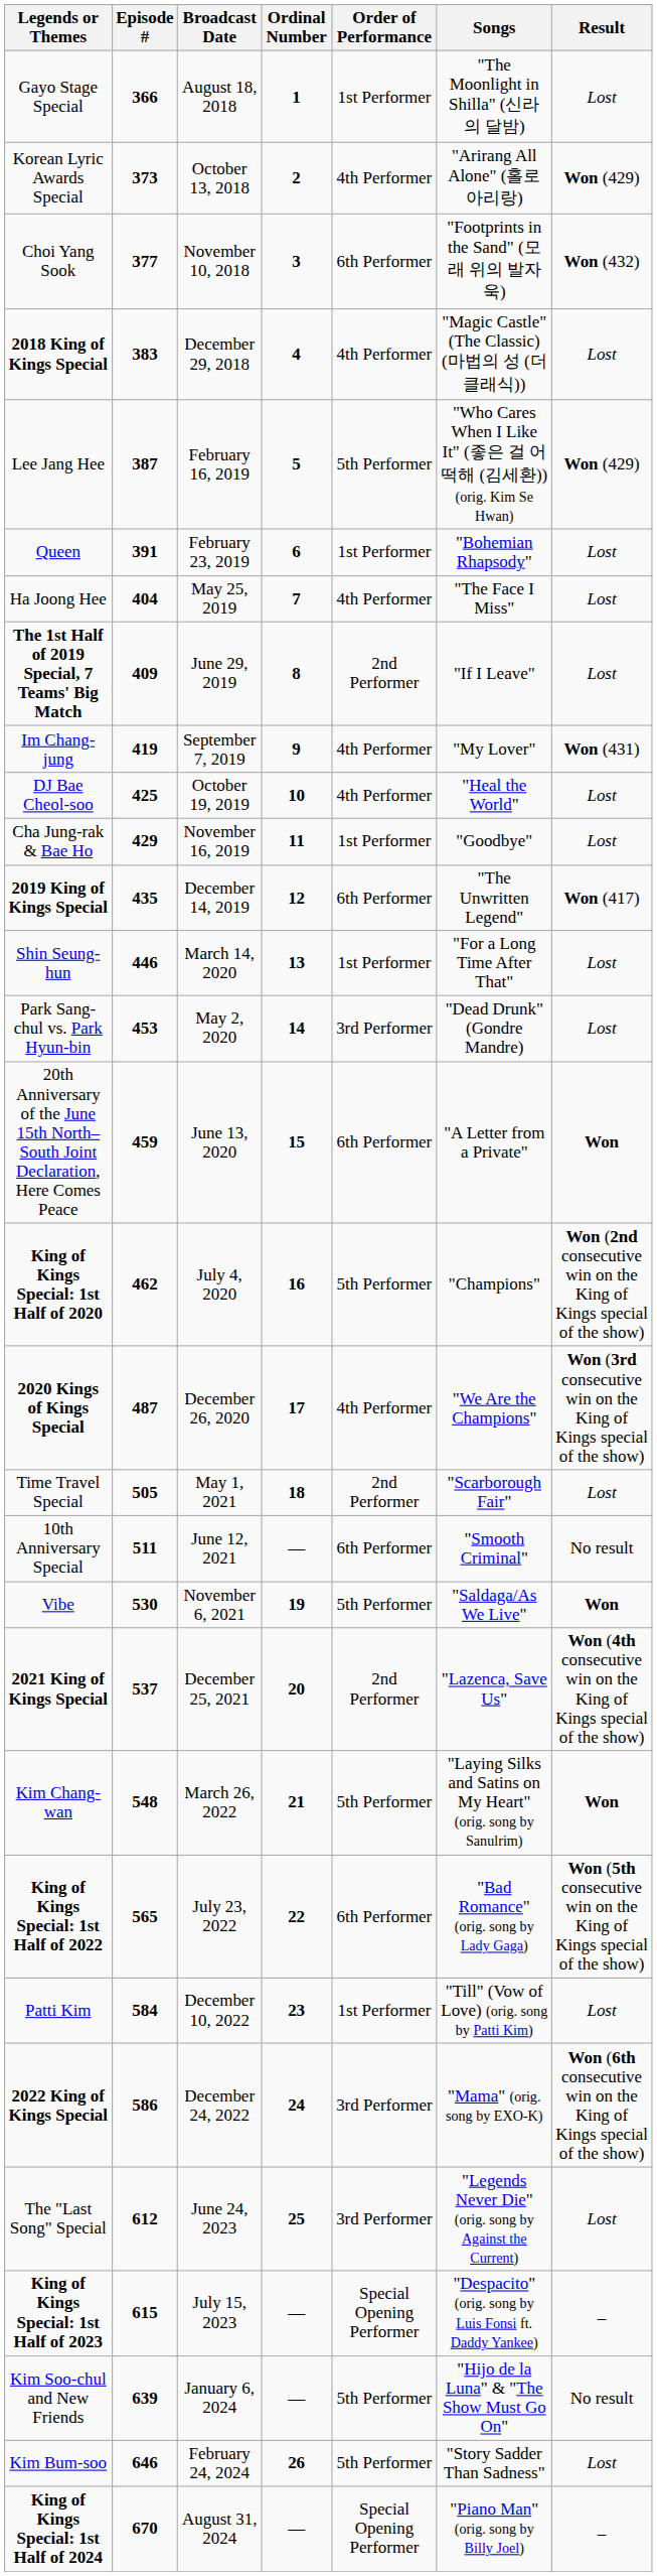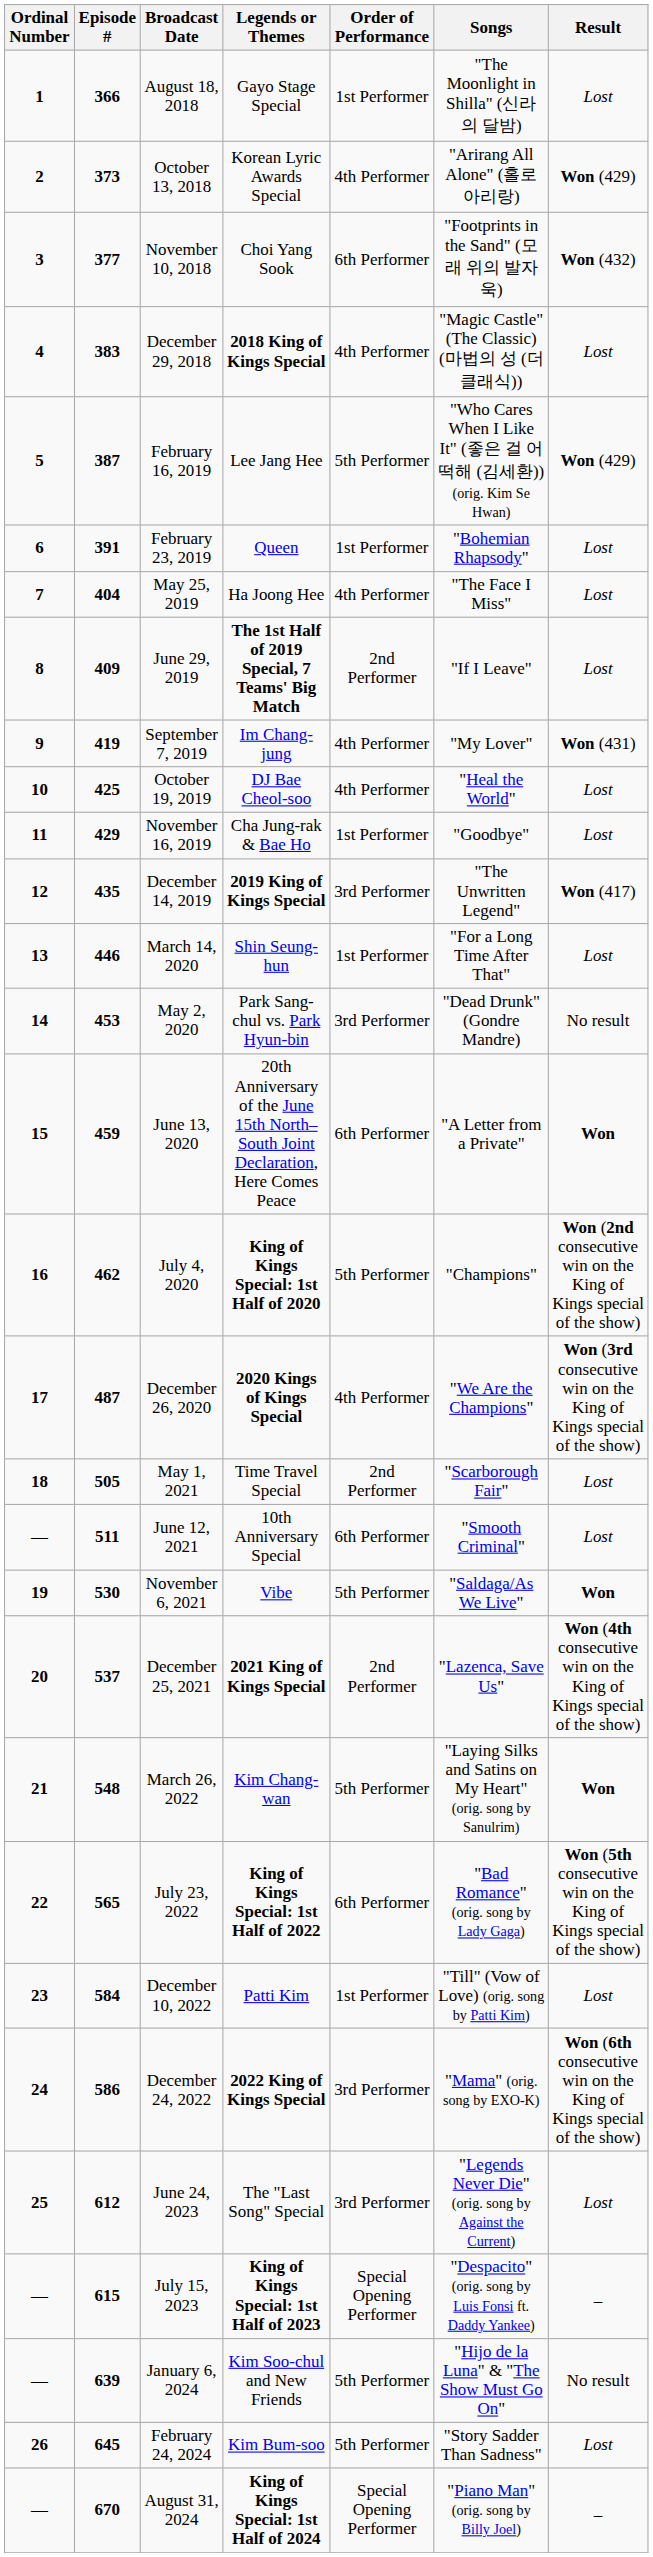columns swapped: Ordinal Number <-> Legends or Themes
December 14, 2019 | Order of Performance: 6th Performer -> 3rd Performer
May 2, 2020 | Result: Lost -> No result
June 12, 2021 | Result: No result -> Lost
February 24, 2024 | Episode #: 646 -> 645
